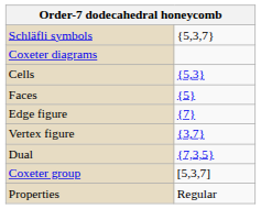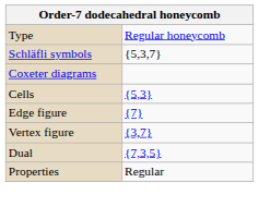+ row: Type | Regular honeycomb
- row: Faces | {5}
- row: Coxeter group | [5,3,7]
